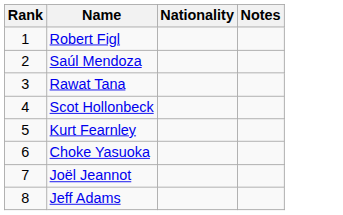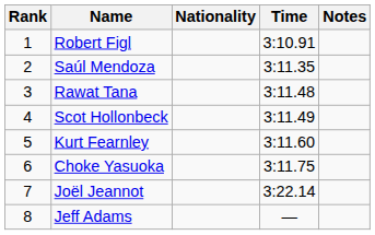+ column: Time | 3:10.91 | 3:11.35 | 3:11.48 | 3:11.49 | 3:11.60 | 3:11.75 | 3:22.14 | —
